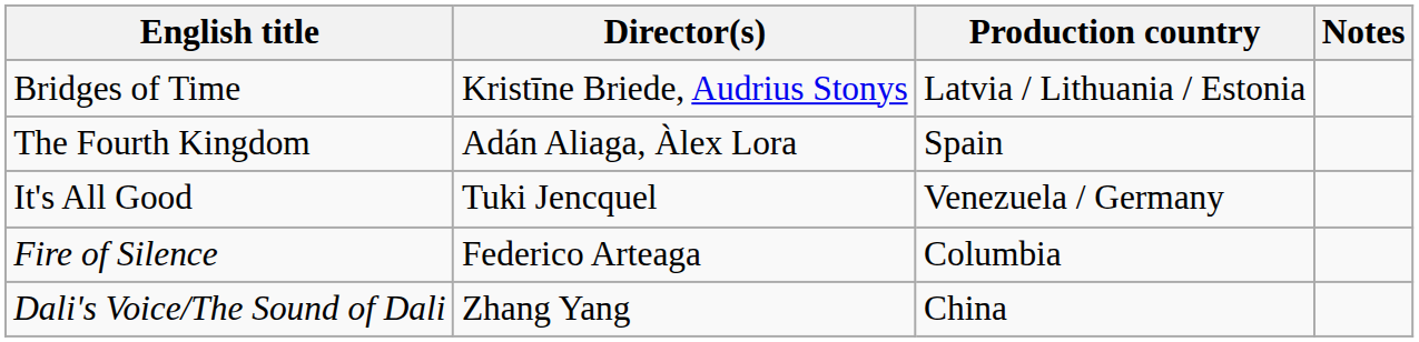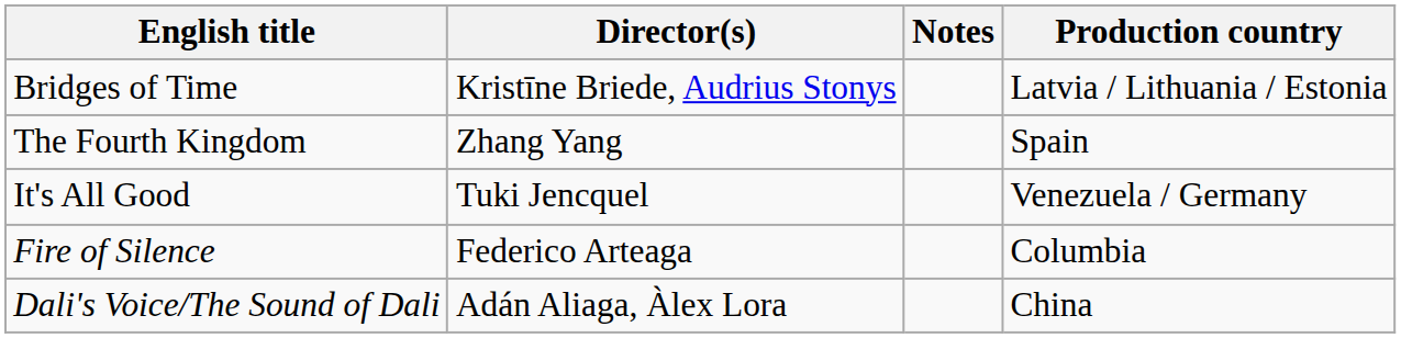columns swapped: Production country <-> Notes
The Fourth Kingdom | Director(s): Adán Aliaga, Àlex Lora -> Zhang Yang
Dali's Voice/The Sound of Dali | Director(s): Zhang Yang -> Adán Aliaga, Àlex Lora
